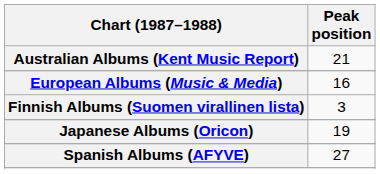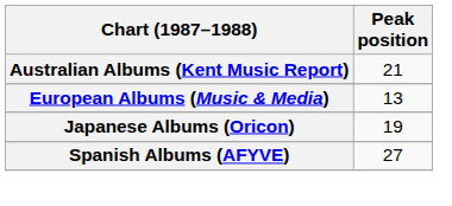European Albums (Music & Media) | Peak position: 16 -> 13
- row: Finnish Albums (Suomen virallinen lista) | 3
